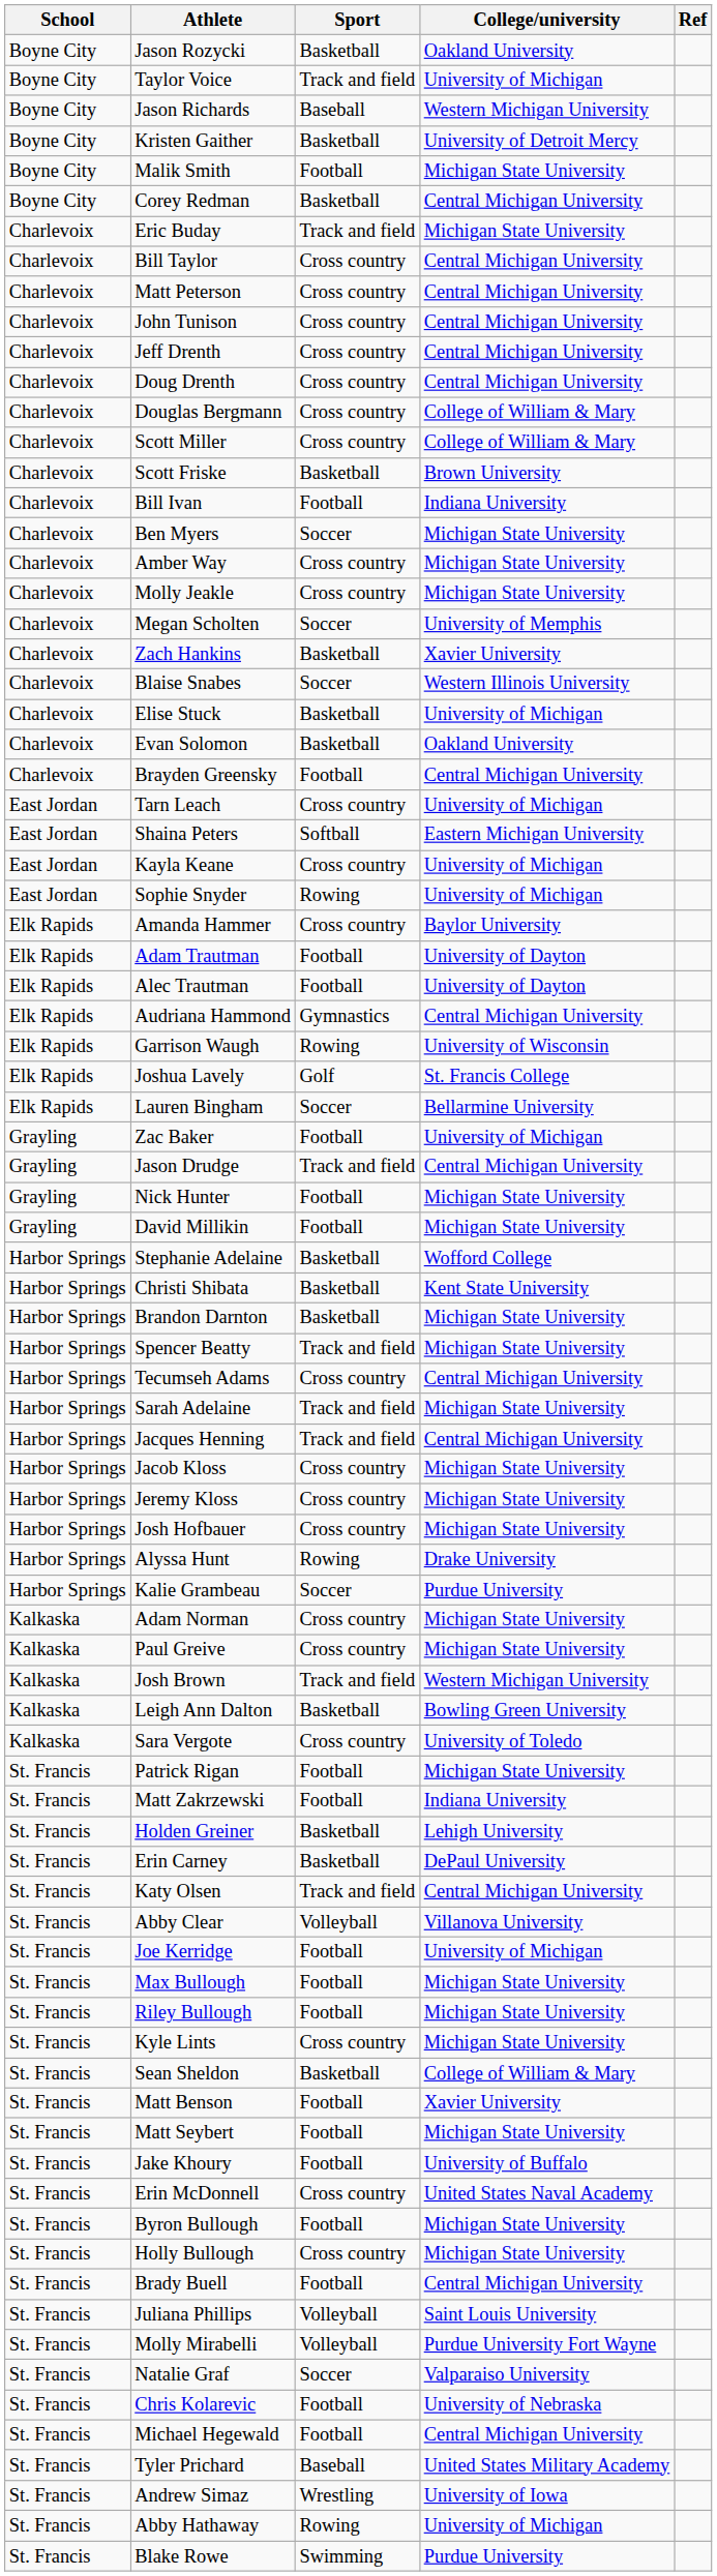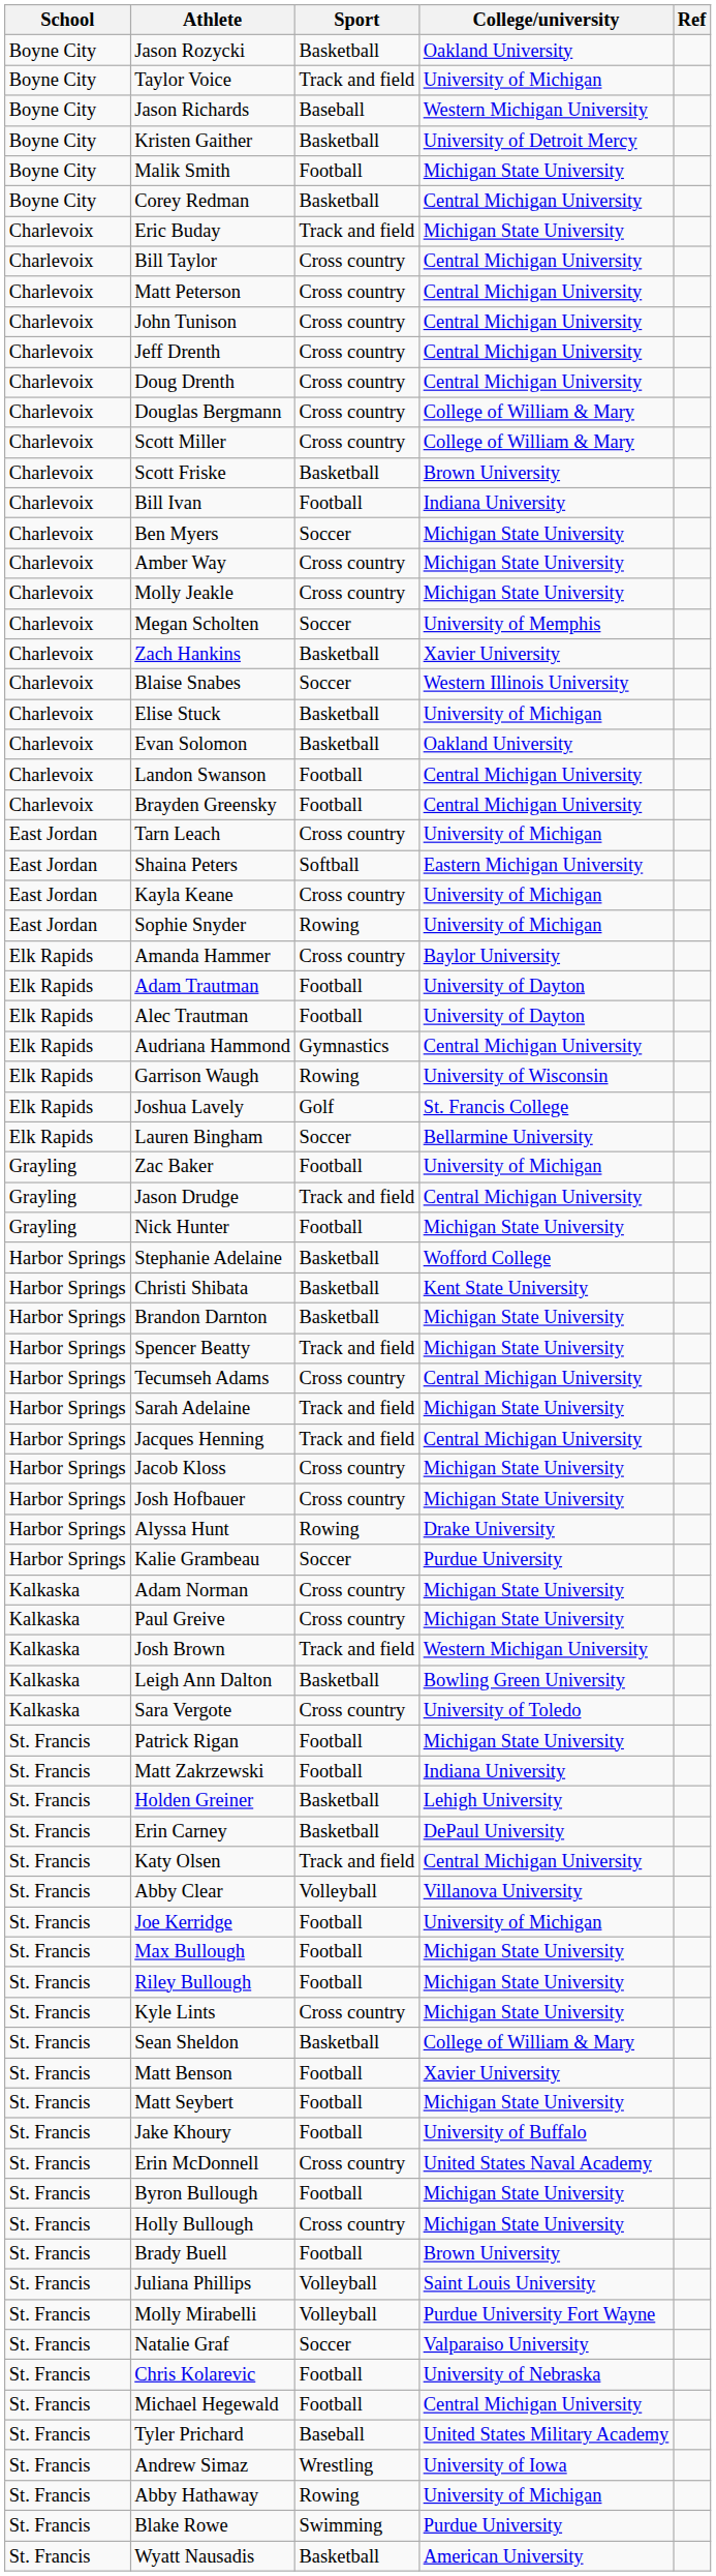+ row: Charlevoix | Landon Swanson | Football | Central Michigan University
- row: Grayling | David Millikin | Football | Michigan State University
- row: Harbor Springs | Jeremy Kloss | Cross country | Michigan State University
Brady Buell | College/university: Central Michigan University -> Brown University
+ row: St. Francis | Wyatt Nausadis | Basketball | American University
